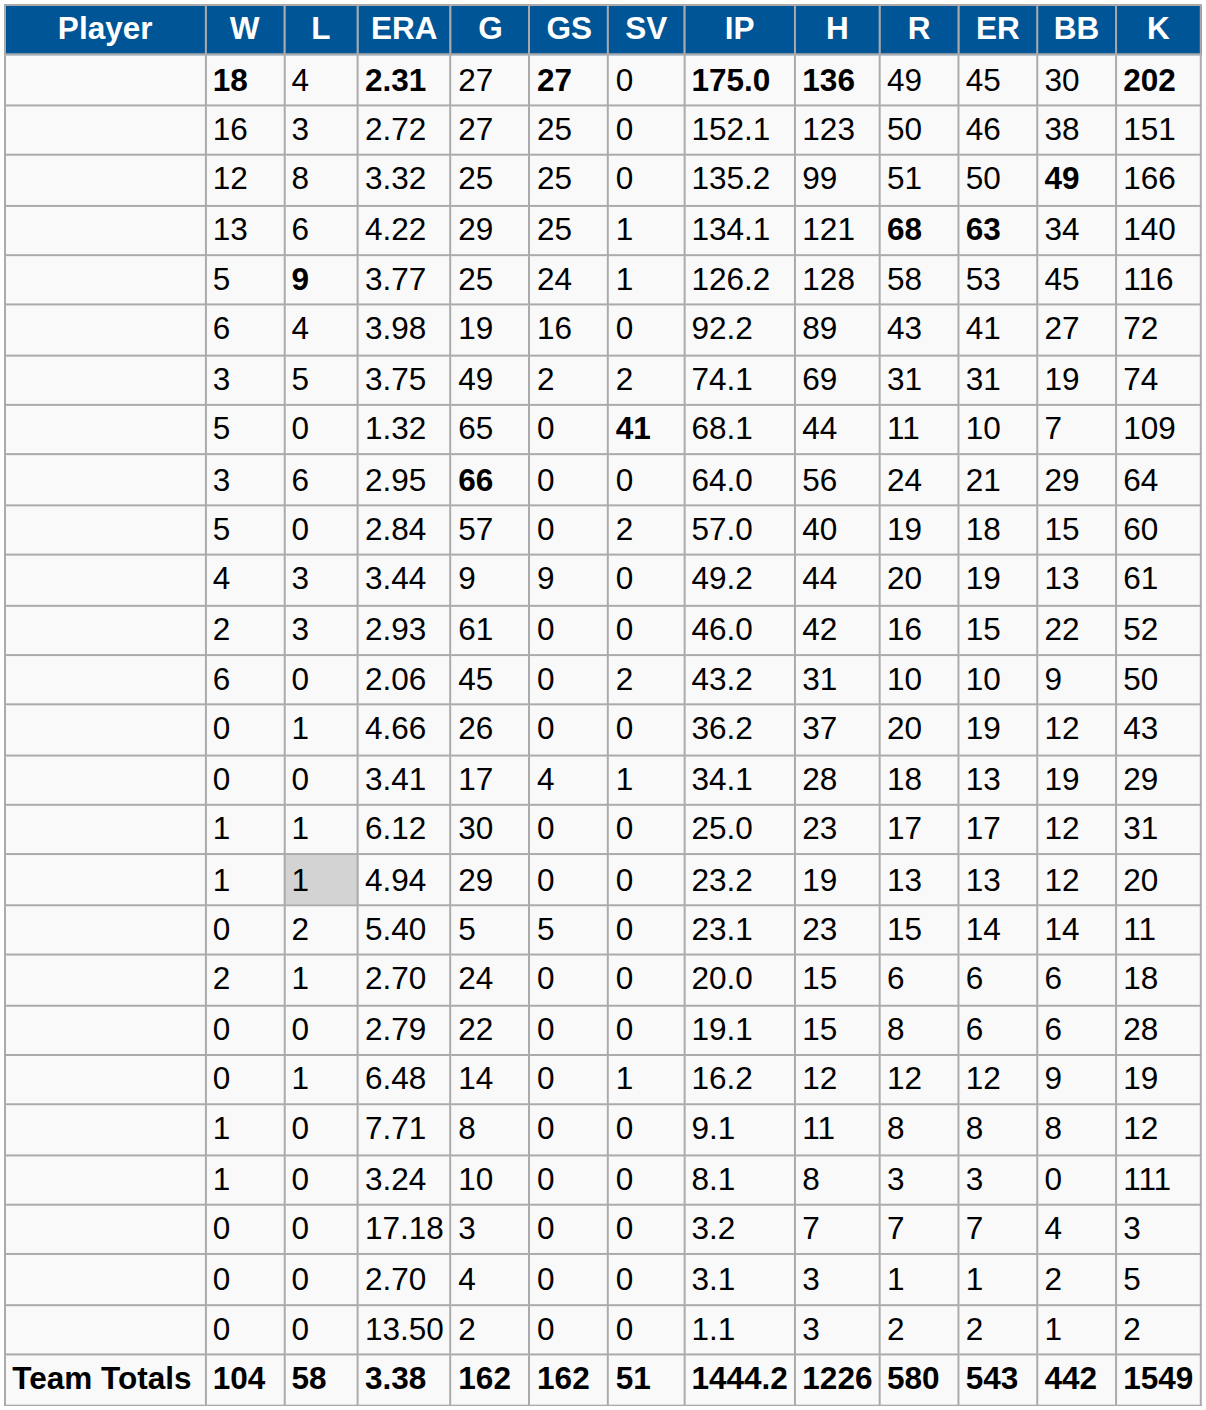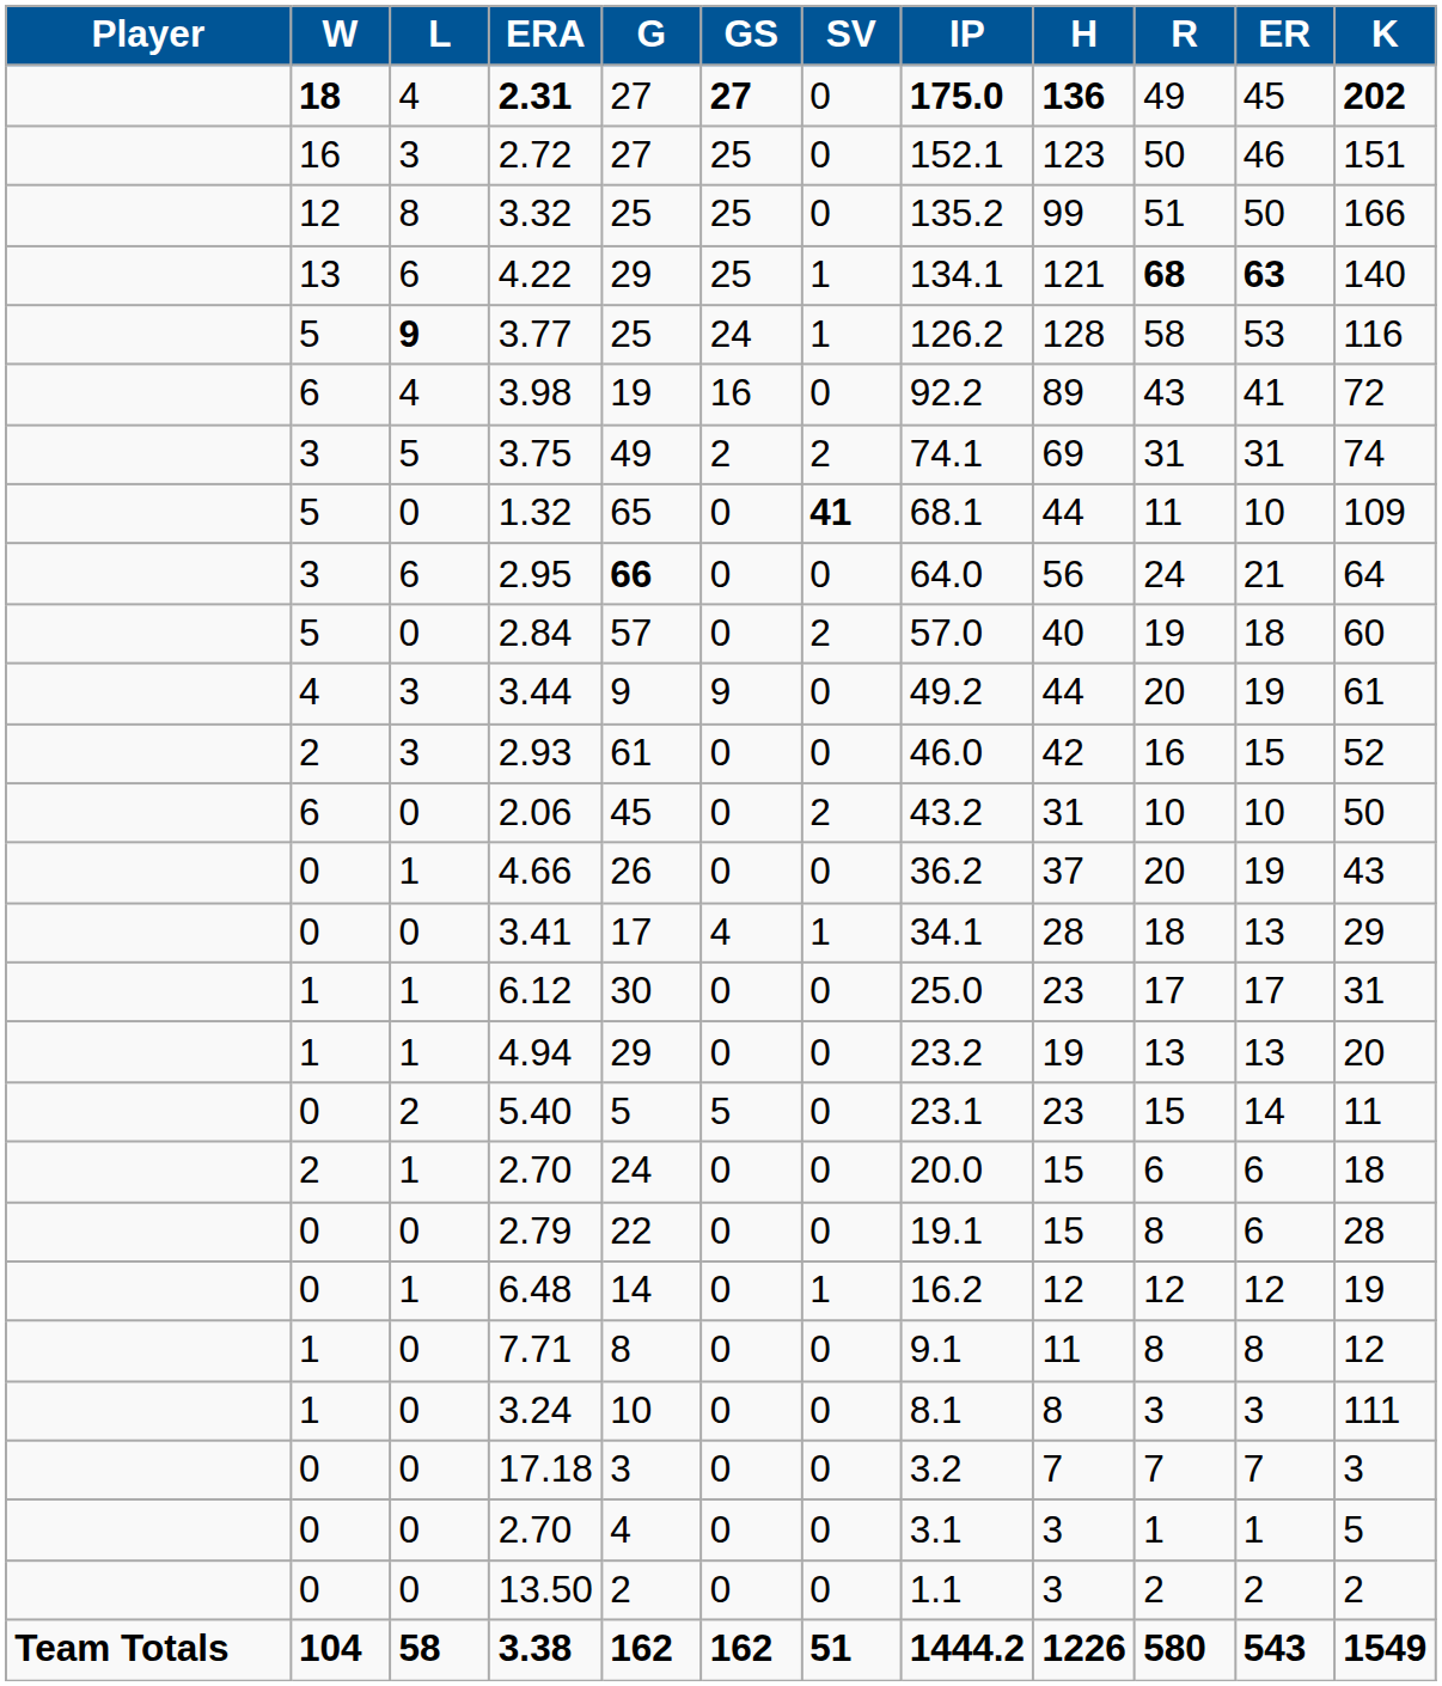- column: BB | 30 | 38 | 49 | 34 | 45 | 27 | 19 | 7 | 29 | 15 | 13 | 22 | 9 | 12 | 19 | 12 | 12 | 14 | 6 | 6 | 9 | 8 | 0 | 4 | 2 | 1 | 442
4.94 | L: lightgrey background -> no background
